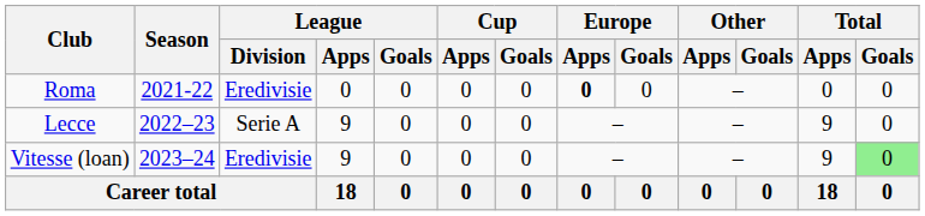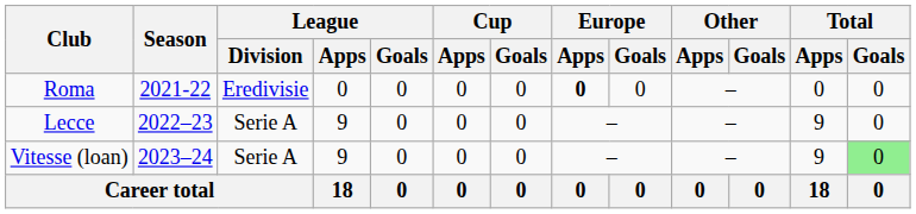Vitesse (loan) | League / Division: Eredivisie -> Serie A
